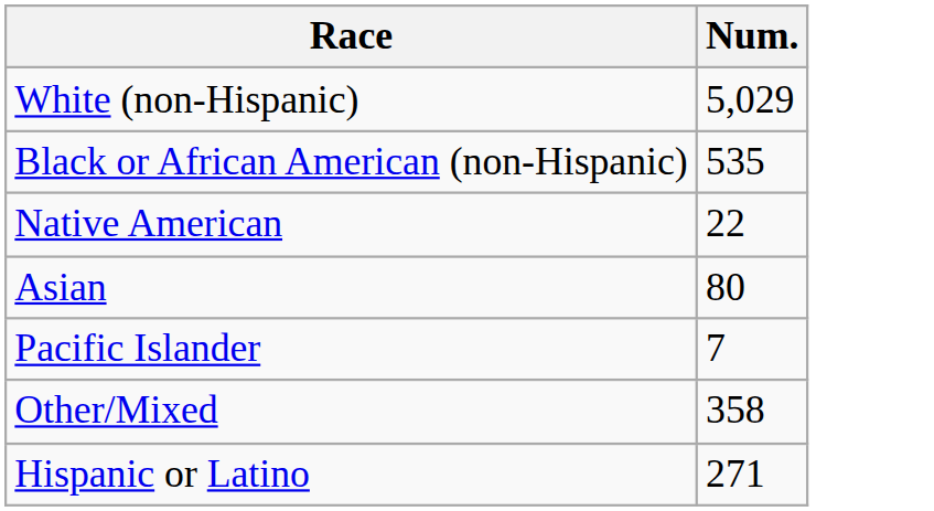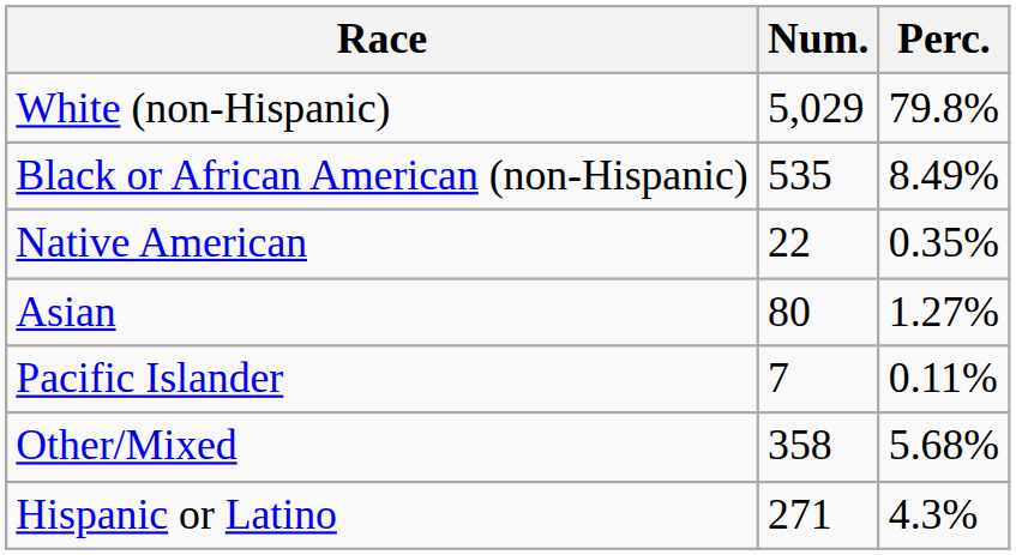+ column: Perc. | 79.8% | 8.49% | 0.35% | 1.27% | 0.11% | 5.68% | 4.3%
